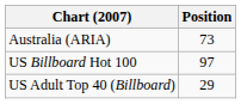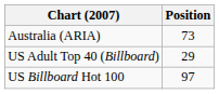rows swapped: US Billboard Hot 100 <-> US Adult Top 40 (Billboard)
